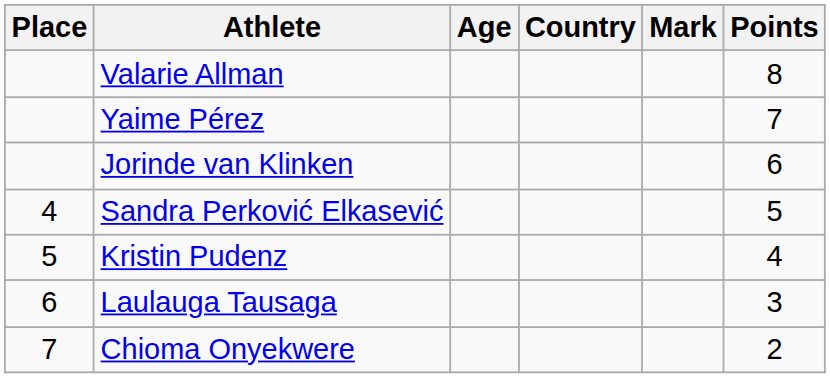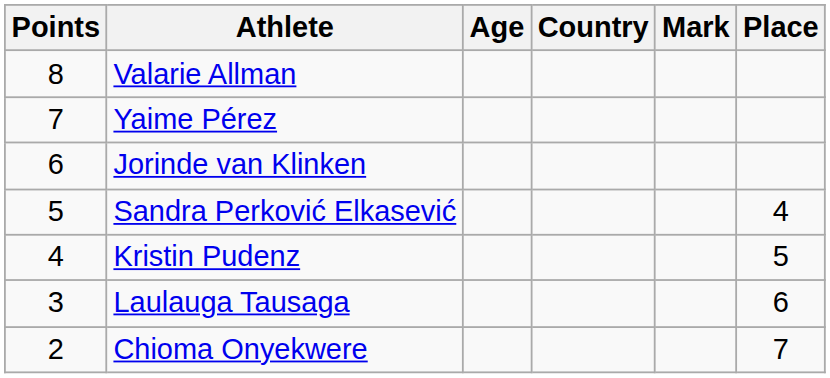columns swapped: Place <-> Points
